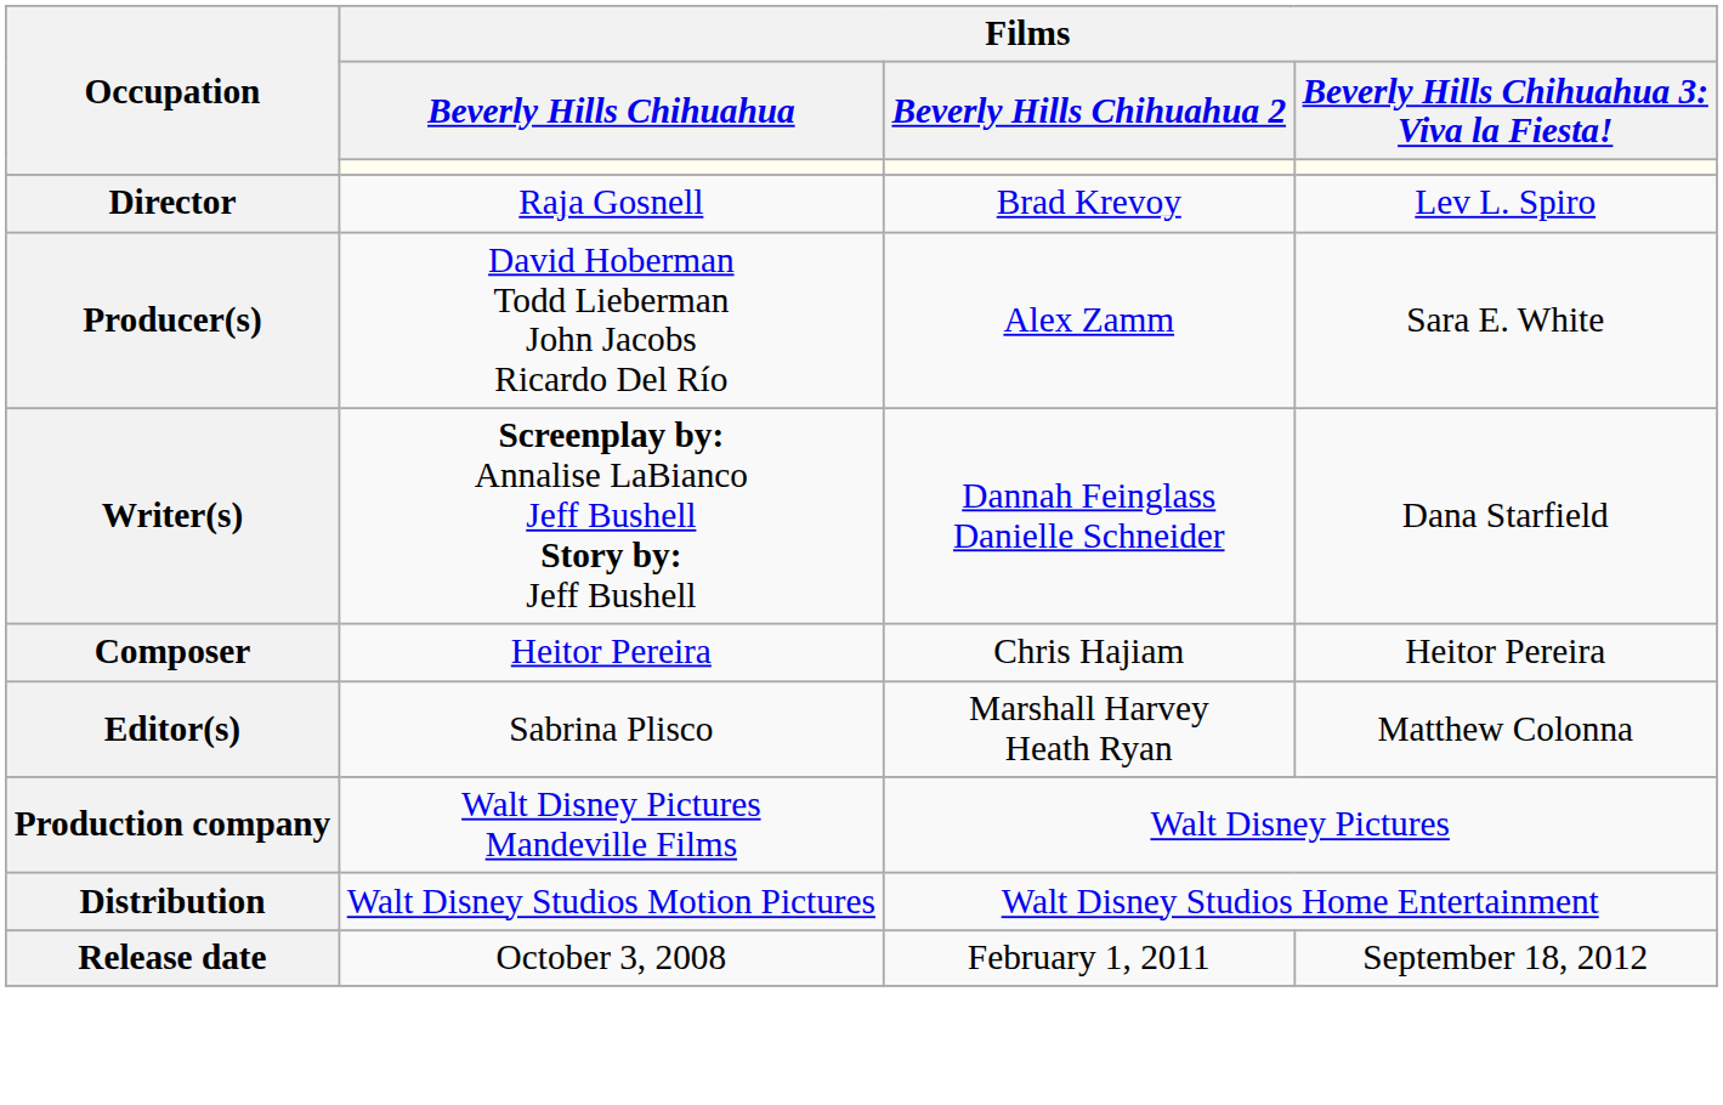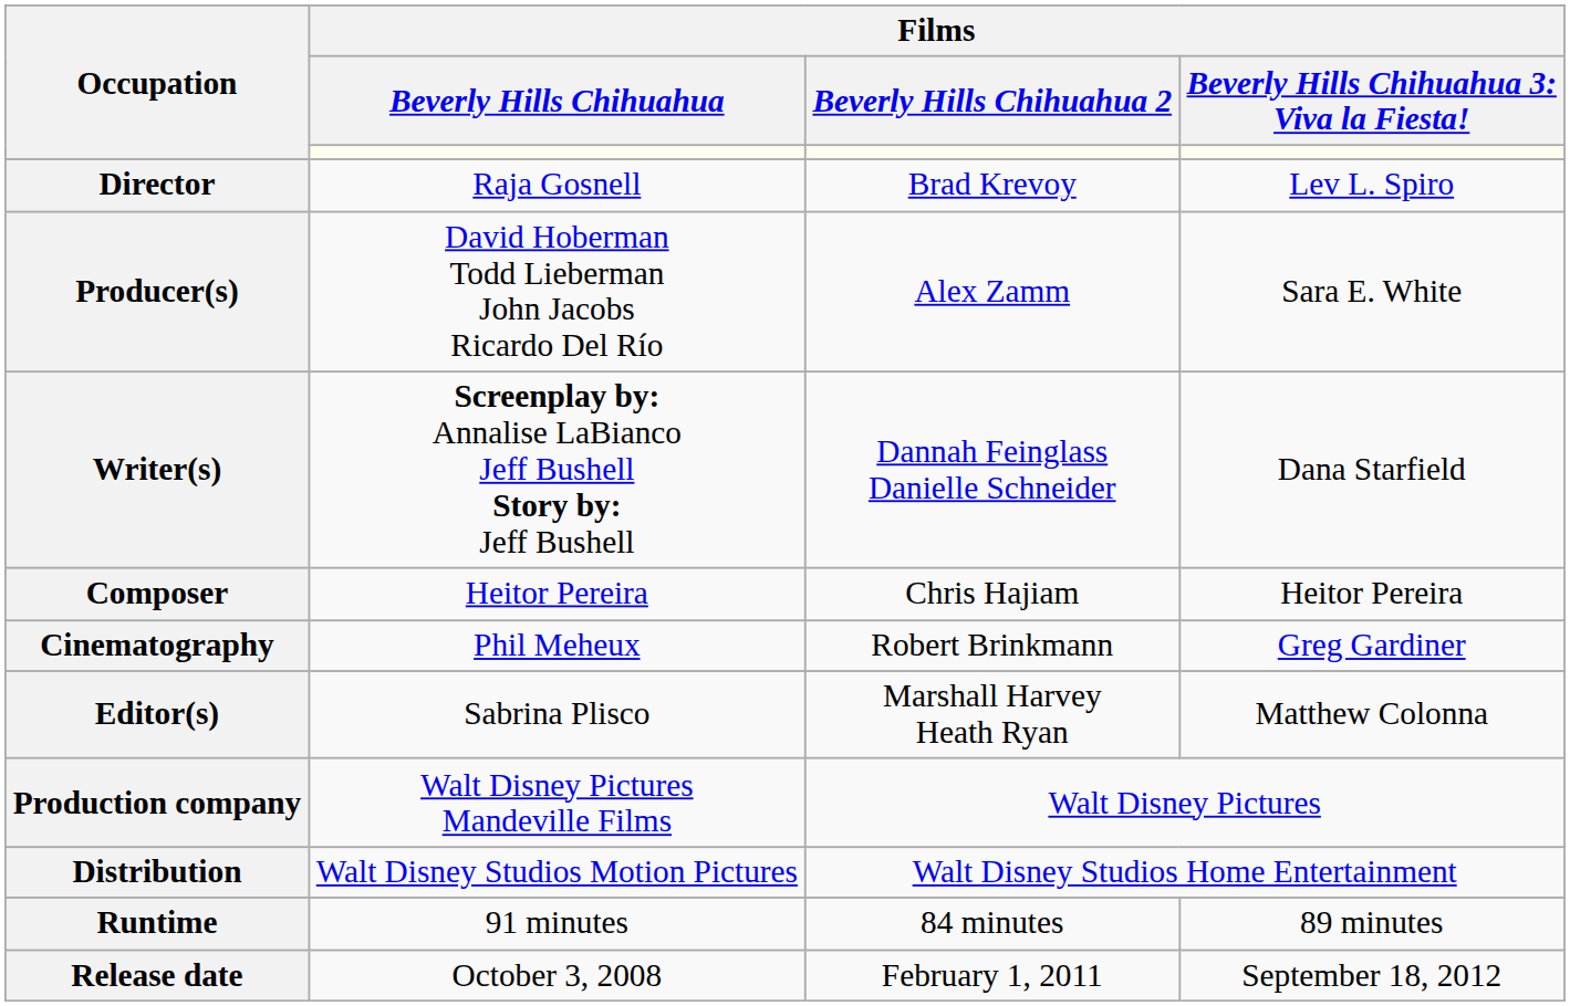+ row: Cinematography | Phil Meheux | Robert Brinkmann | Greg Gardiner
+ row: Runtime | 91 minutes | 84 minutes | 89 minutes
